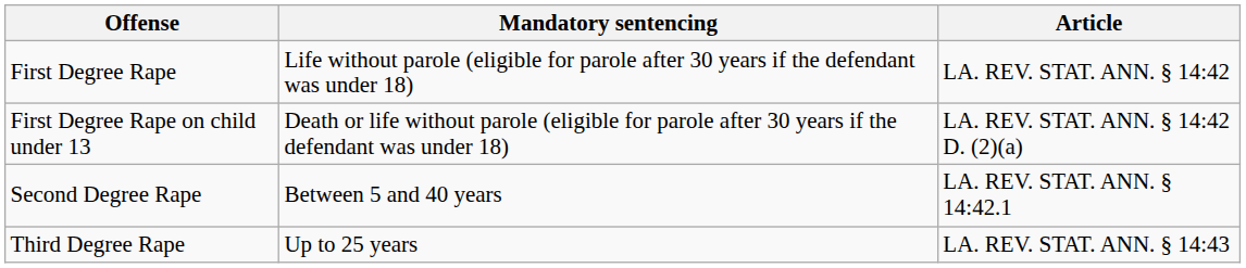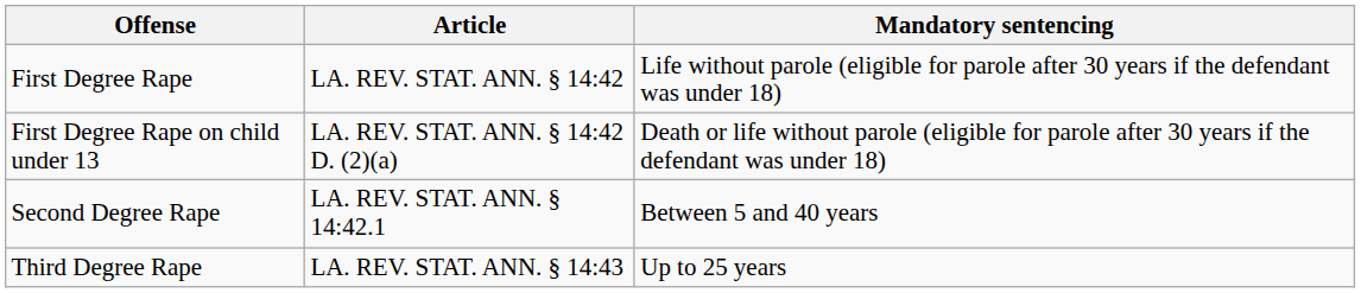columns swapped: Article <-> Mandatory sentencing
